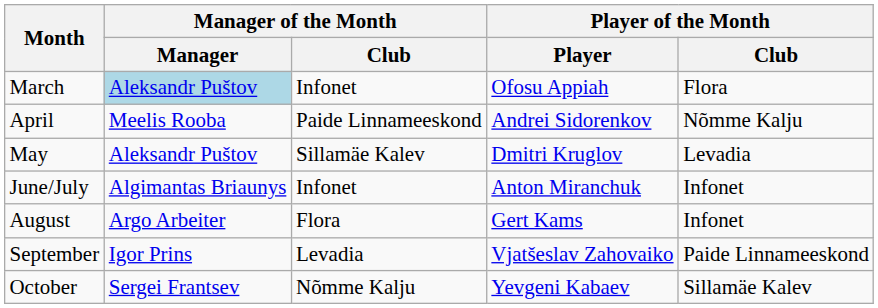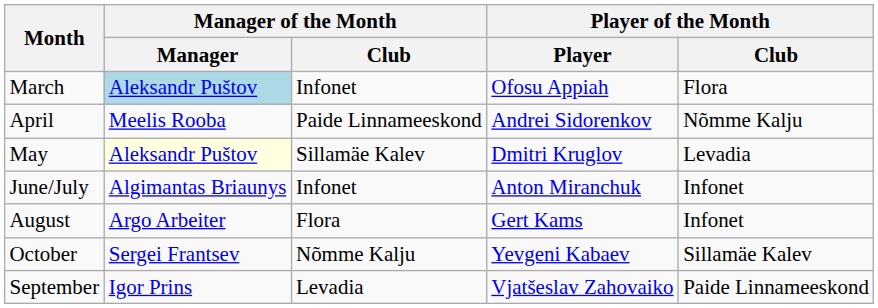May | Manager of the Month / Manager: no background -> lightyellow background
rows swapped: September <-> October
